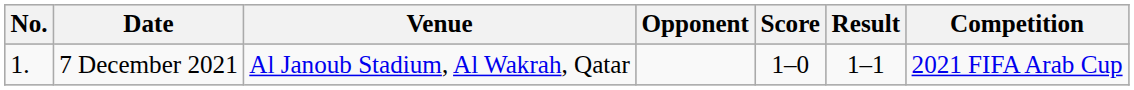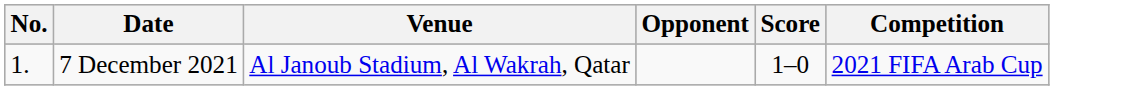- column: Result | 1–1
